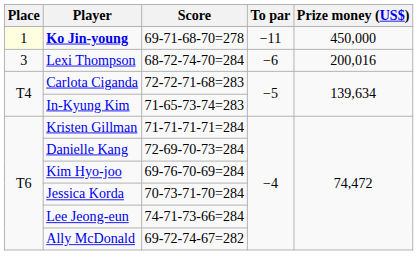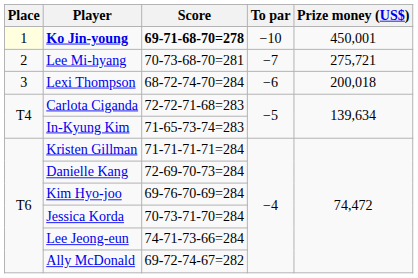Ko Jin-young | Score: normal -> bold
Ko Jin-young | To par: −11 -> −10
Ko Jin-young | Prize money (US$): 450,000 -> 450,001
+ row: 2 | Lee Mi-hyang | 70-73-68-70=281 | −7 | 275,721
Lexi Thompson | Prize money (US$): 200,016 -> 200,018
